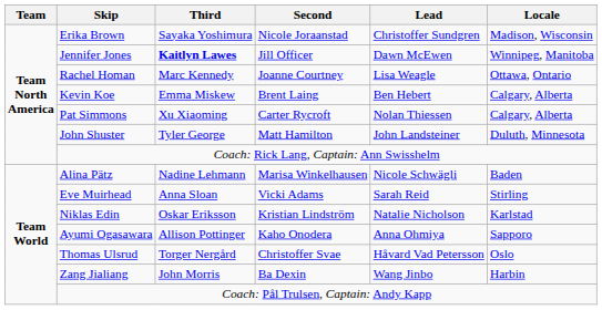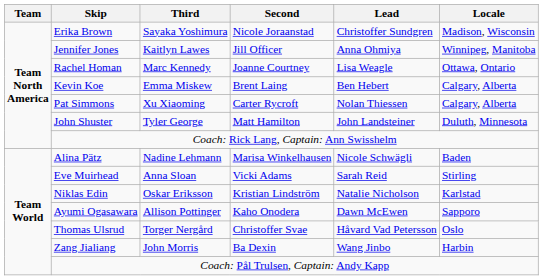Jennifer Jones | Third: bold -> normal
Jennifer Jones | Lead: Dawn McEwen -> Anna Ohmiya
Ayumi Ogasawara | Lead: Anna Ohmiya -> Dawn McEwen
